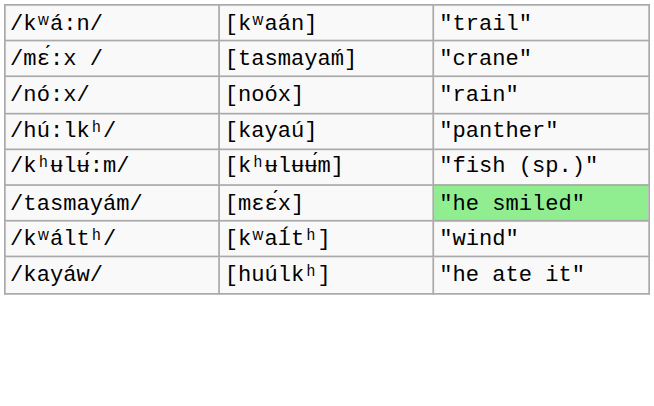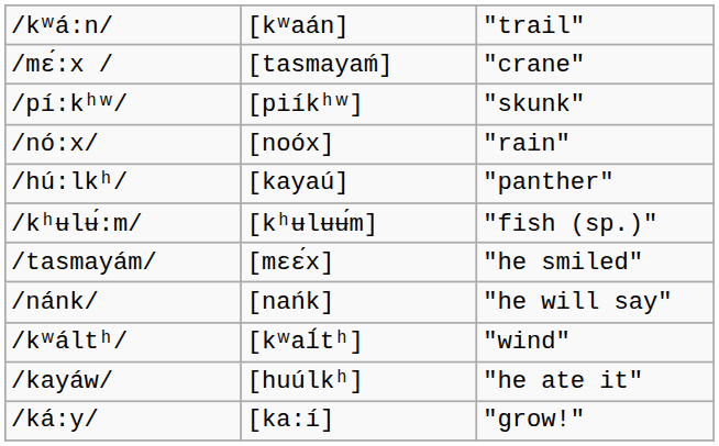+ row: /pí:kʰʷ/ | [piíkʰʷ] | "skunk"
/tasmayám/ | column 3: lightgreen background -> no background
+ row: /nánk/ | [nańk] | "he will say"
+ row: /ká:y/ | [ka:í] | "grow!"
